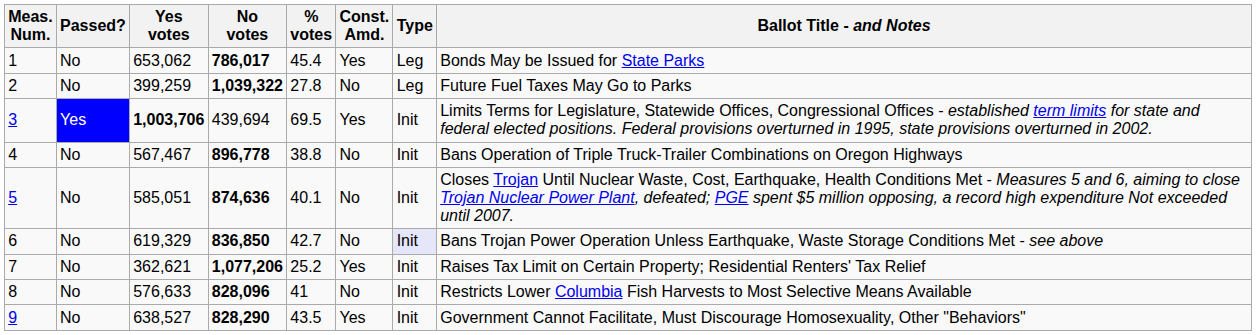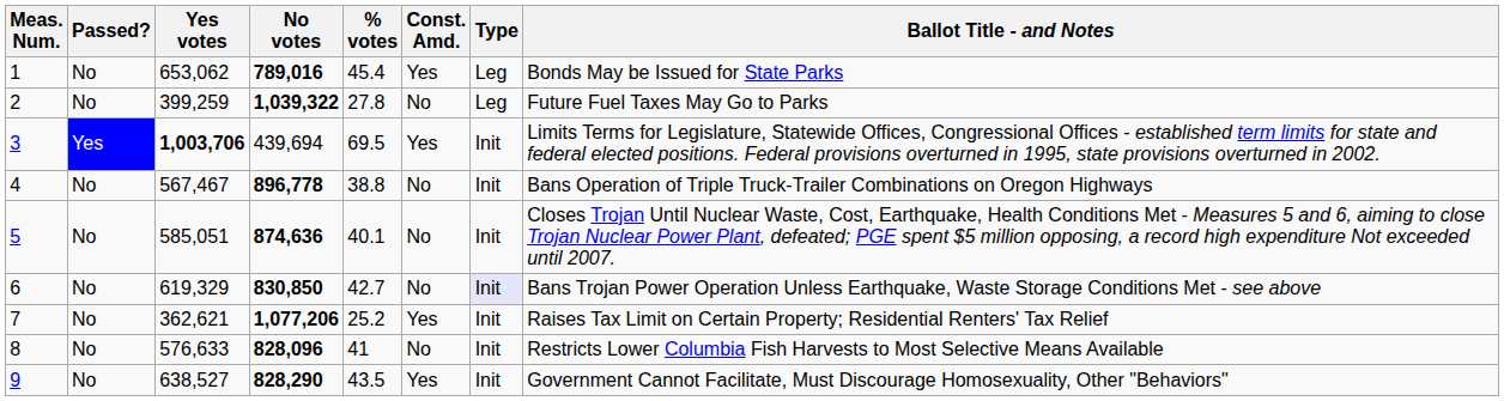1 | No votes: 786,017 -> 789,016
6 | No votes: 836,850 -> 830,850
